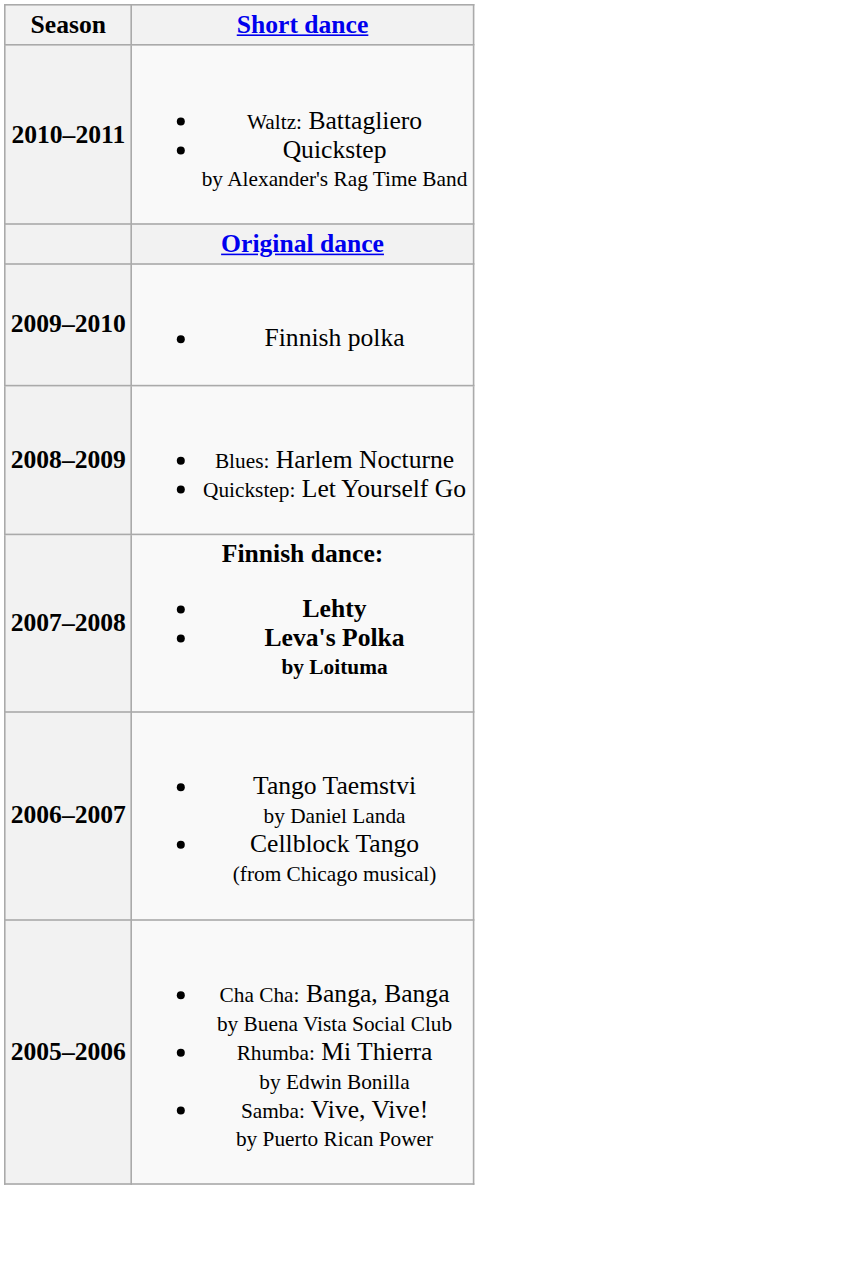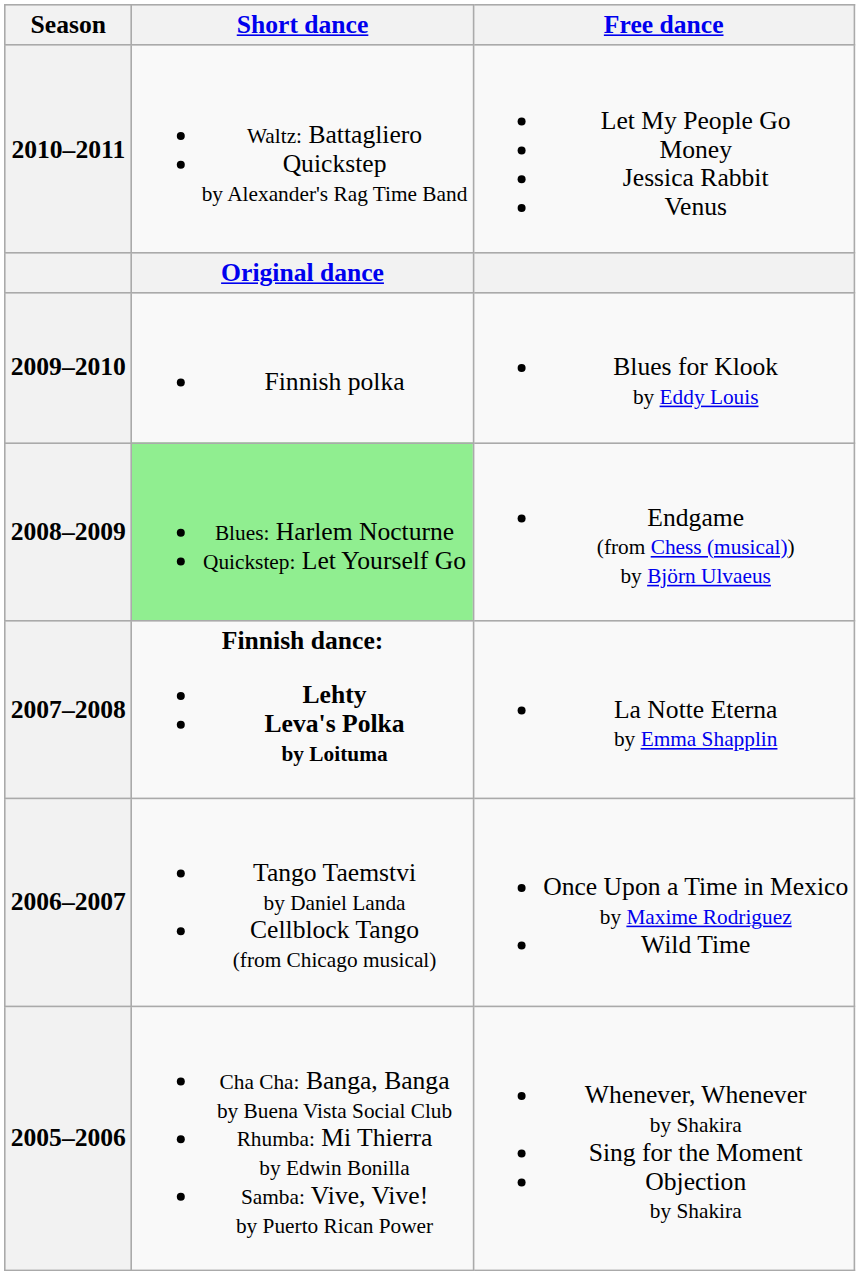+ column: Free dance | Let My People Go Money Jessica Rabbit Venus | Blues for Klook by Eddy Louis | Endgame (from Chess (musical)) by Björn Ulvaeus | La Notte Eterna by Emma Shapplin | Once Upon a Time in Mexico by Maxime Rodriguez Wild Time | Whenever, Whenever by Shakira Sing for the Moment Objection by Shakira
2008–2009 | Short dance: no background -> lightgreen background
